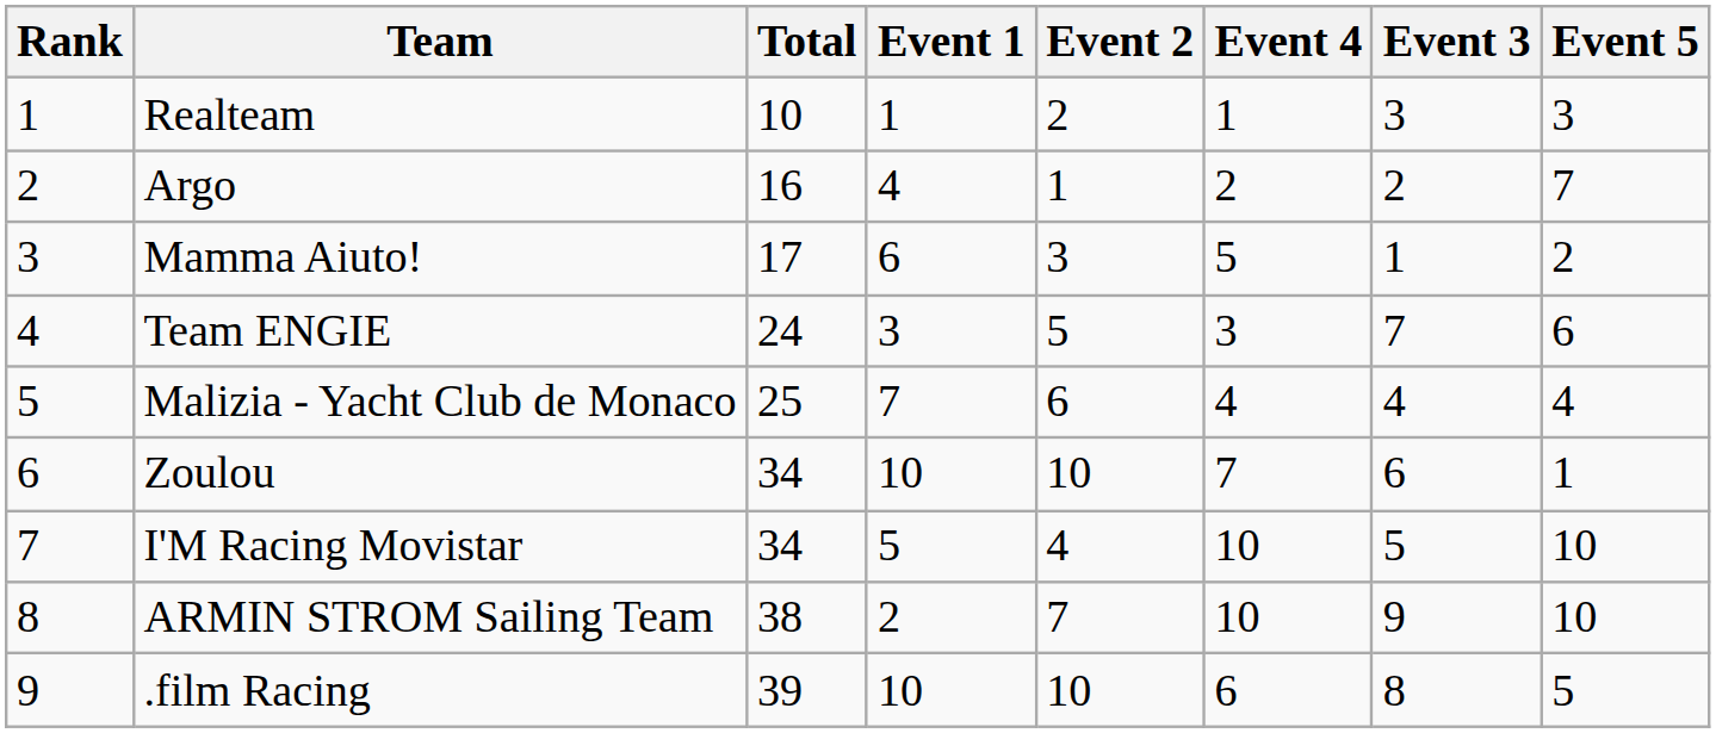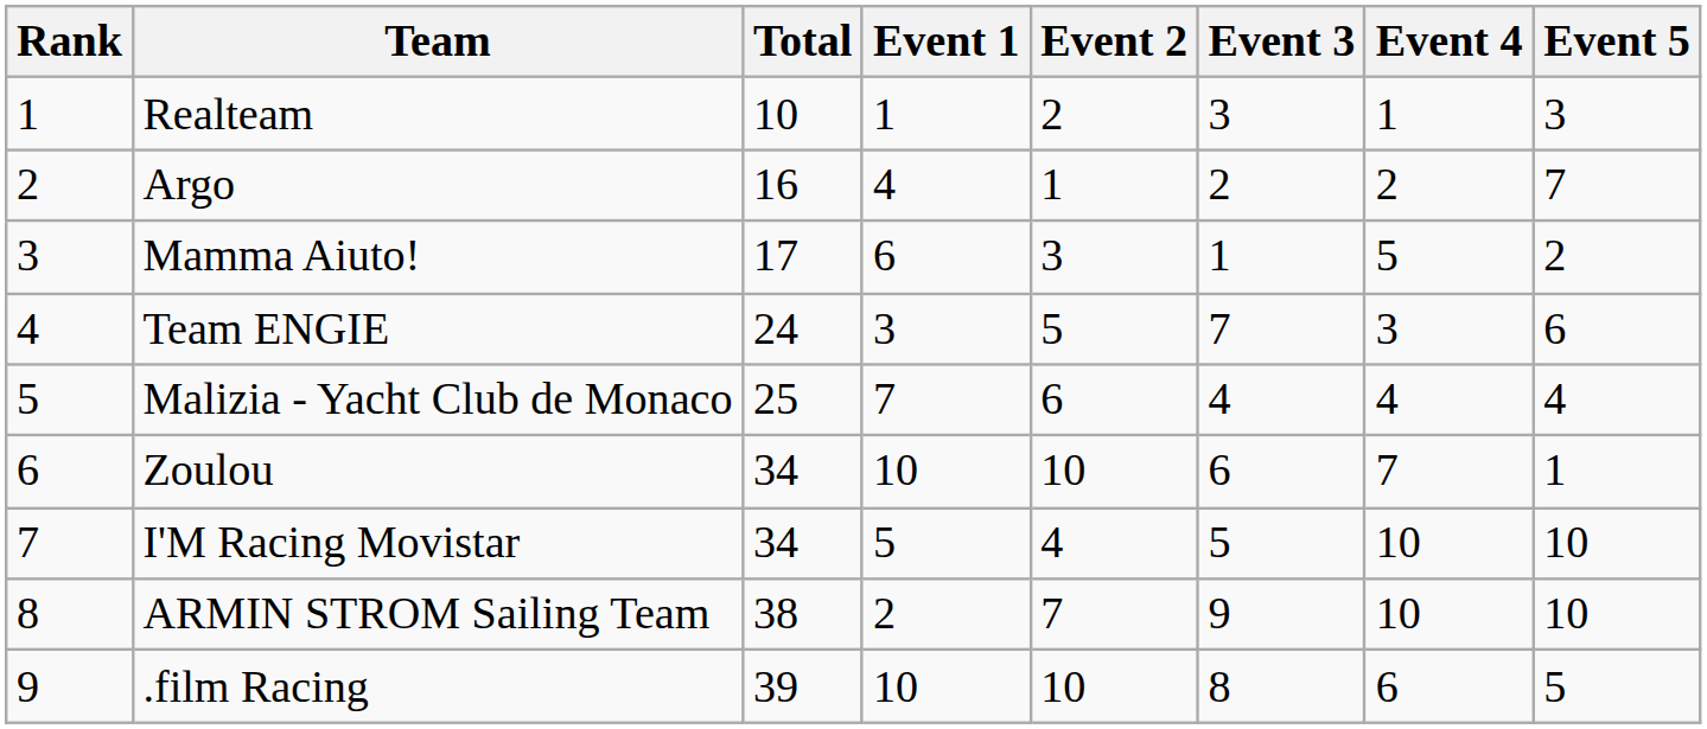columns swapped: Event 3 <-> Event 4
